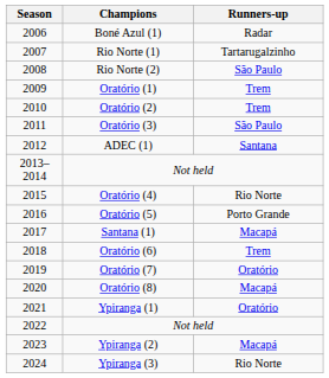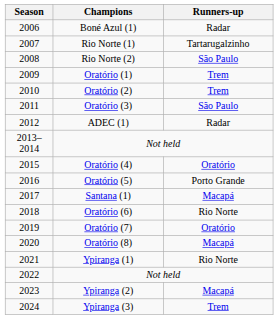ADEC (1) | Runners-up: Santana -> Radar
Oratório (4) | Runners-up: Rio Norte -> Oratório
Oratório (6) | Runners-up: Trem -> Rio Norte
Ypiranga (1) | Runners-up: Oratório -> Rio Norte
Ypiranga (3) | Runners-up: Rio Norte -> Trem
